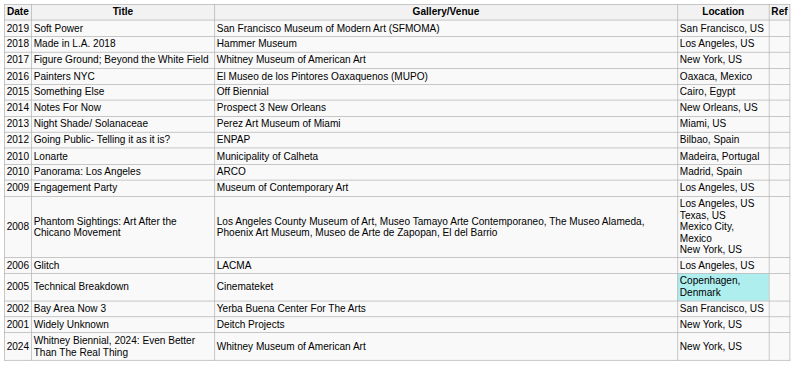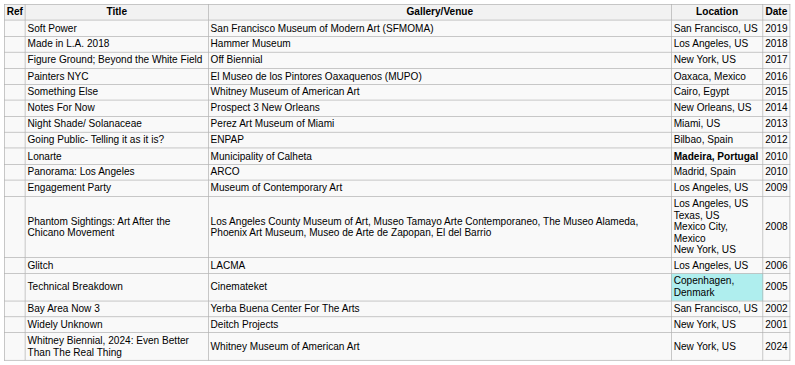columns swapped: Date <-> Ref
Figure Ground; Beyond the White Field | Gallery/Venue: Whitney Museum of American Art -> Off Biennial
Something Else | Gallery/Venue: Off Biennial -> Whitney Museum of American Art
Lonarte | Location: normal -> bold
